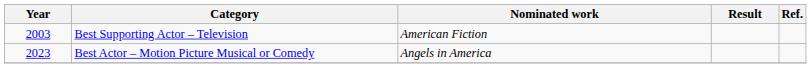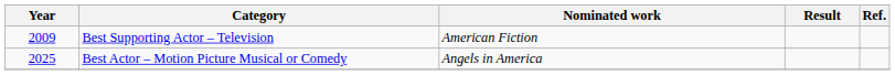Best Supporting Actor – Television | Year: 2003 -> 2009
Best Actor – Motion Picture Musical or Comedy | Year: 2023 -> 2025
